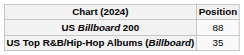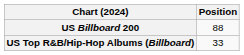US Top R&B/Hip-Hop Albums (Billboard) | Position: 35 -> 33
